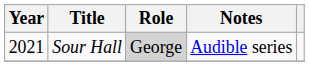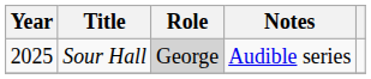Sour Hall | Year: 2021 -> 2025
